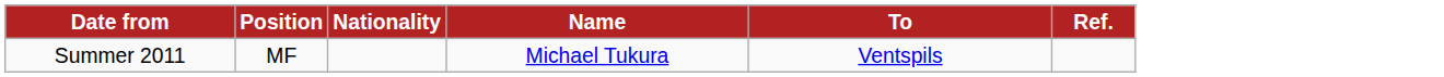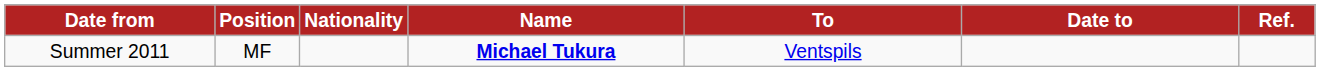+ column: Date to
Summer 2011 | Name: normal -> bold
